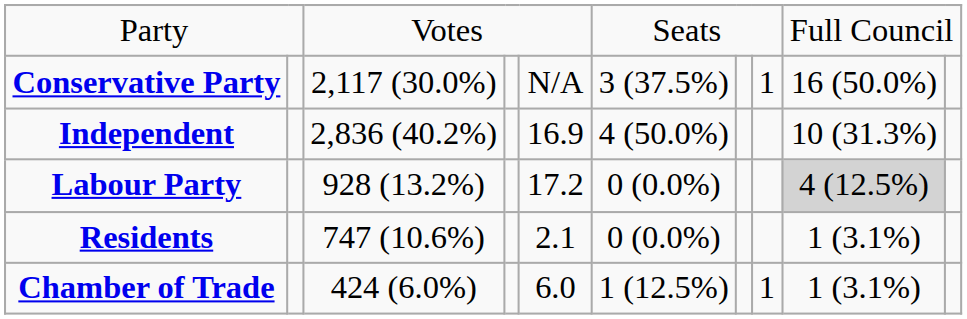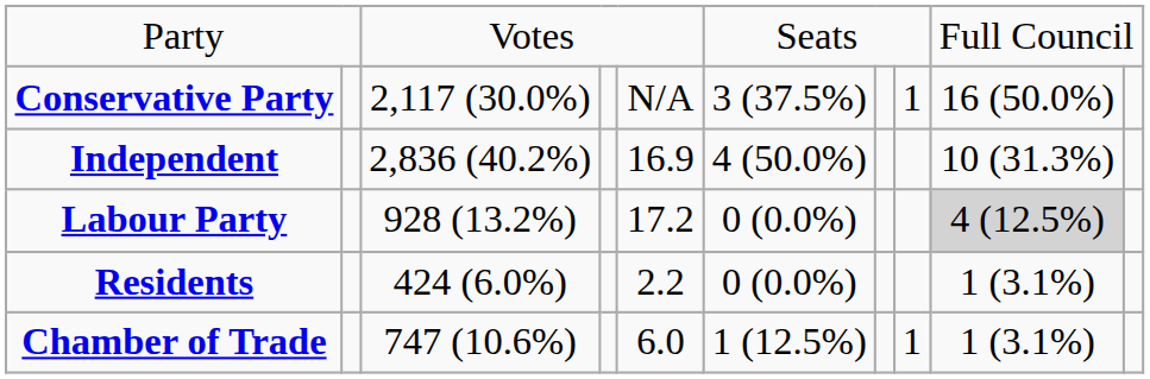Residents | column 3: 747 (10.6%) -> 424 (6.0%)
Residents | column 5: 2.1 -> 2.2
Chamber of Trade | column 3: 424 (6.0%) -> 747 (10.6%)
